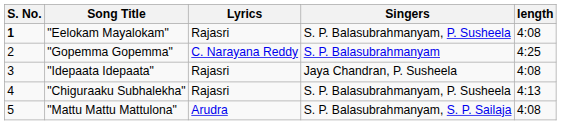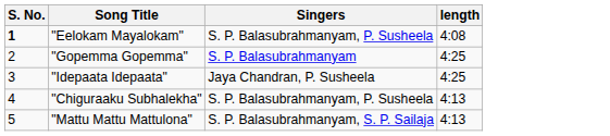- column: Lyrics | Rajasri | C. Narayana Reddy | Rajasri | Rajasri | Arudra
"Idepaata Idepaata" | length: 4:08 -> 4:25
"Mattu Mattu Mattulona" | length: 4:08 -> 4:13
